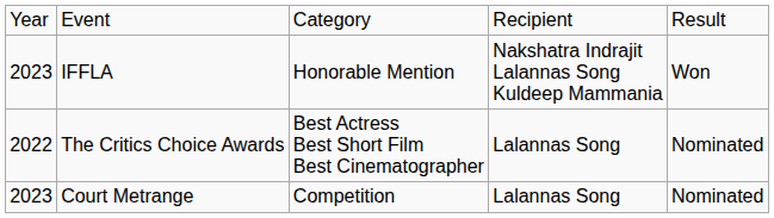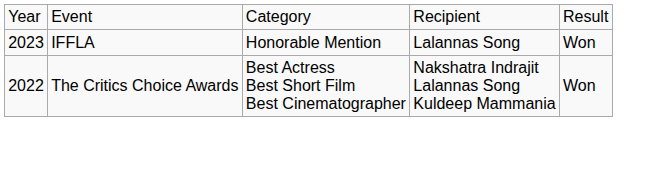IFFLA | column 4: Nakshatra Indrajit Lalannas Song Kuldeep Mammania -> Lalannas Song
The Critics Choice Awards | column 4: Lalannas Song -> Nakshatra Indrajit Lalannas Song Kuldeep Mammania
The Critics Choice Awards | column 5: Nominated -> Won
- row: 2023 | Court Metrange | Competition | Lalannas Song | Nominated
